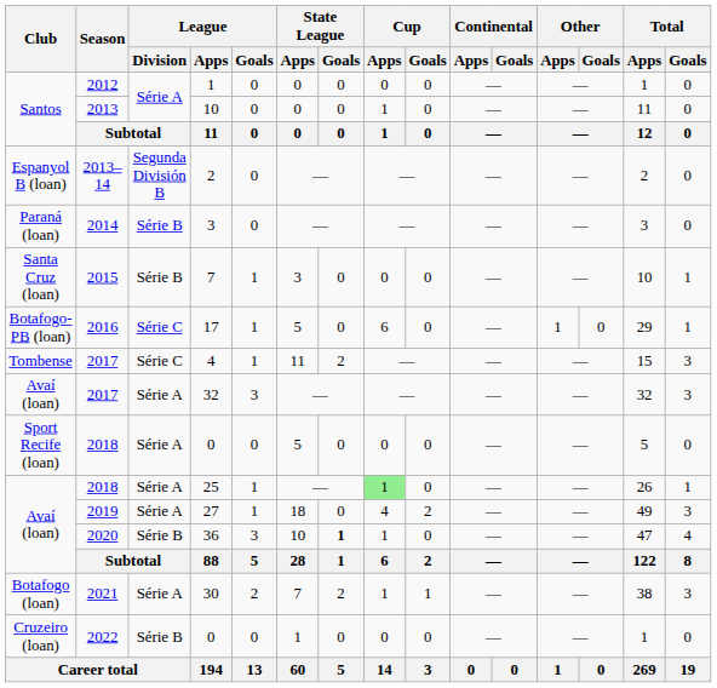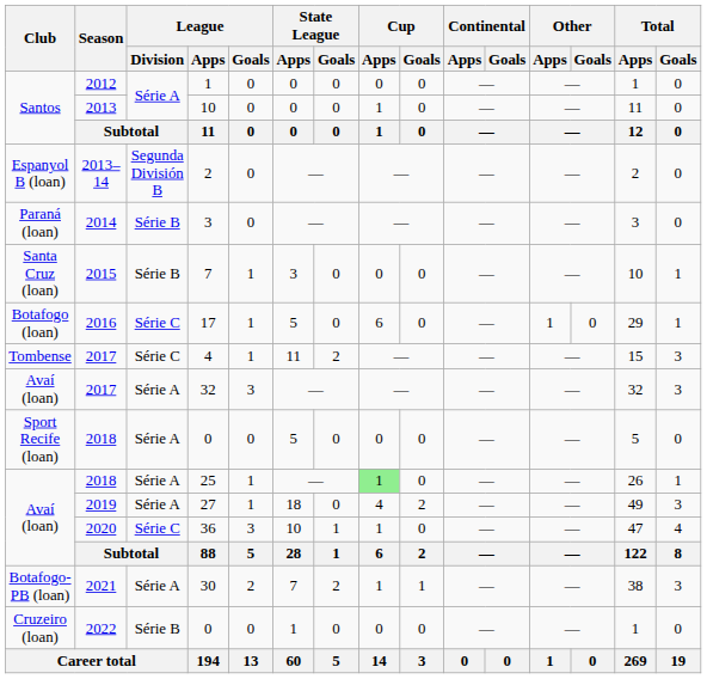17 | Club: Botafogo-PB (loan) -> Botafogo (loan)
36 | League / Division: Série B -> Série C
36 | State League / Goals: bold -> normal
30 | Club: Botafogo (loan) -> Botafogo-PB (loan)
